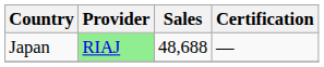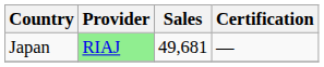Japan | Sales: 48,688 -> 49,681
